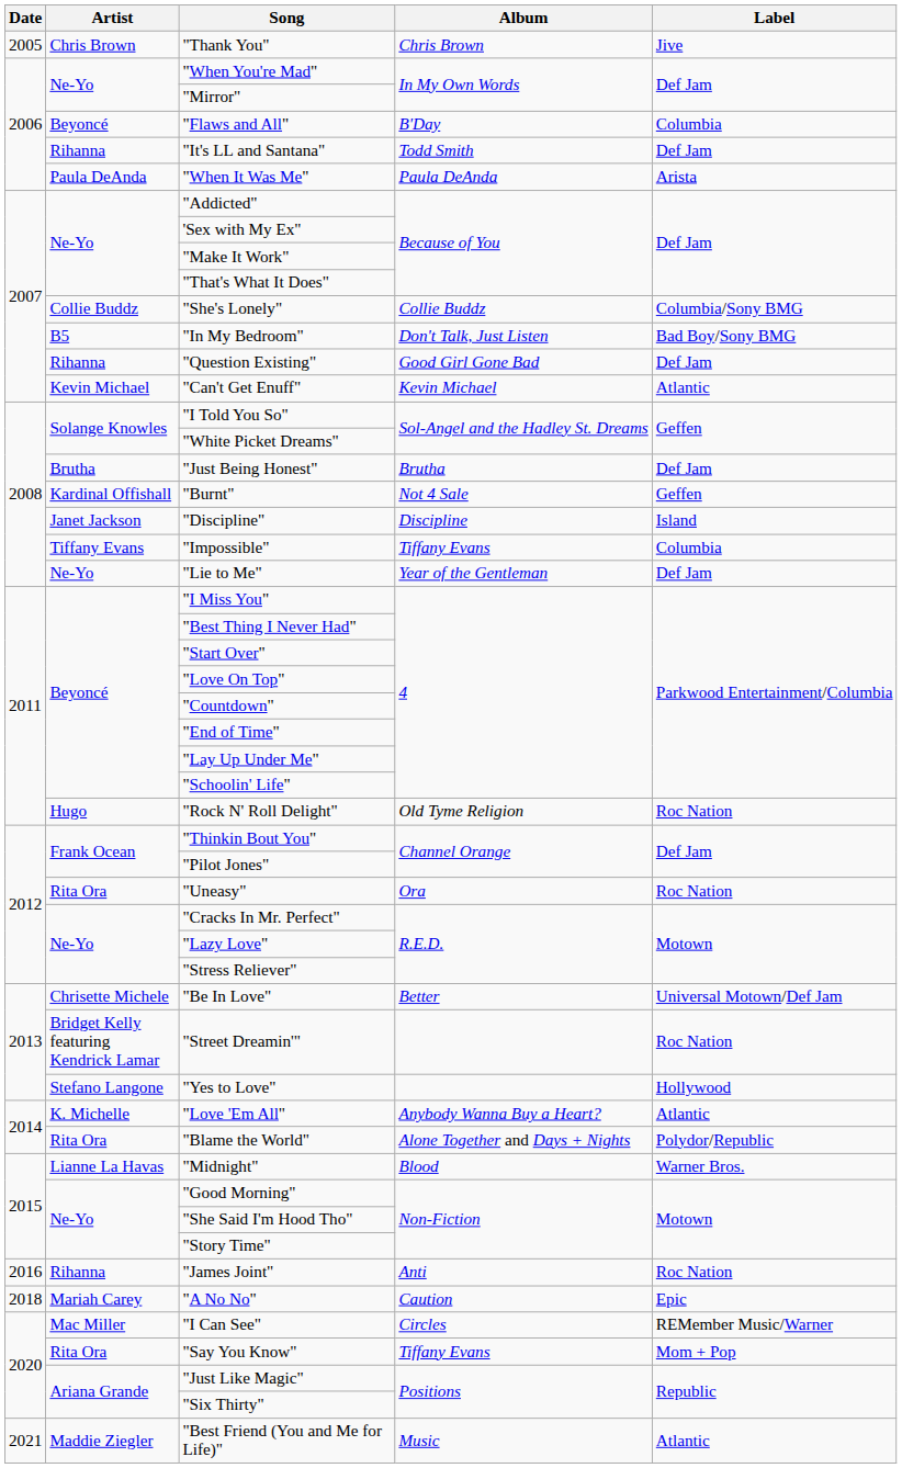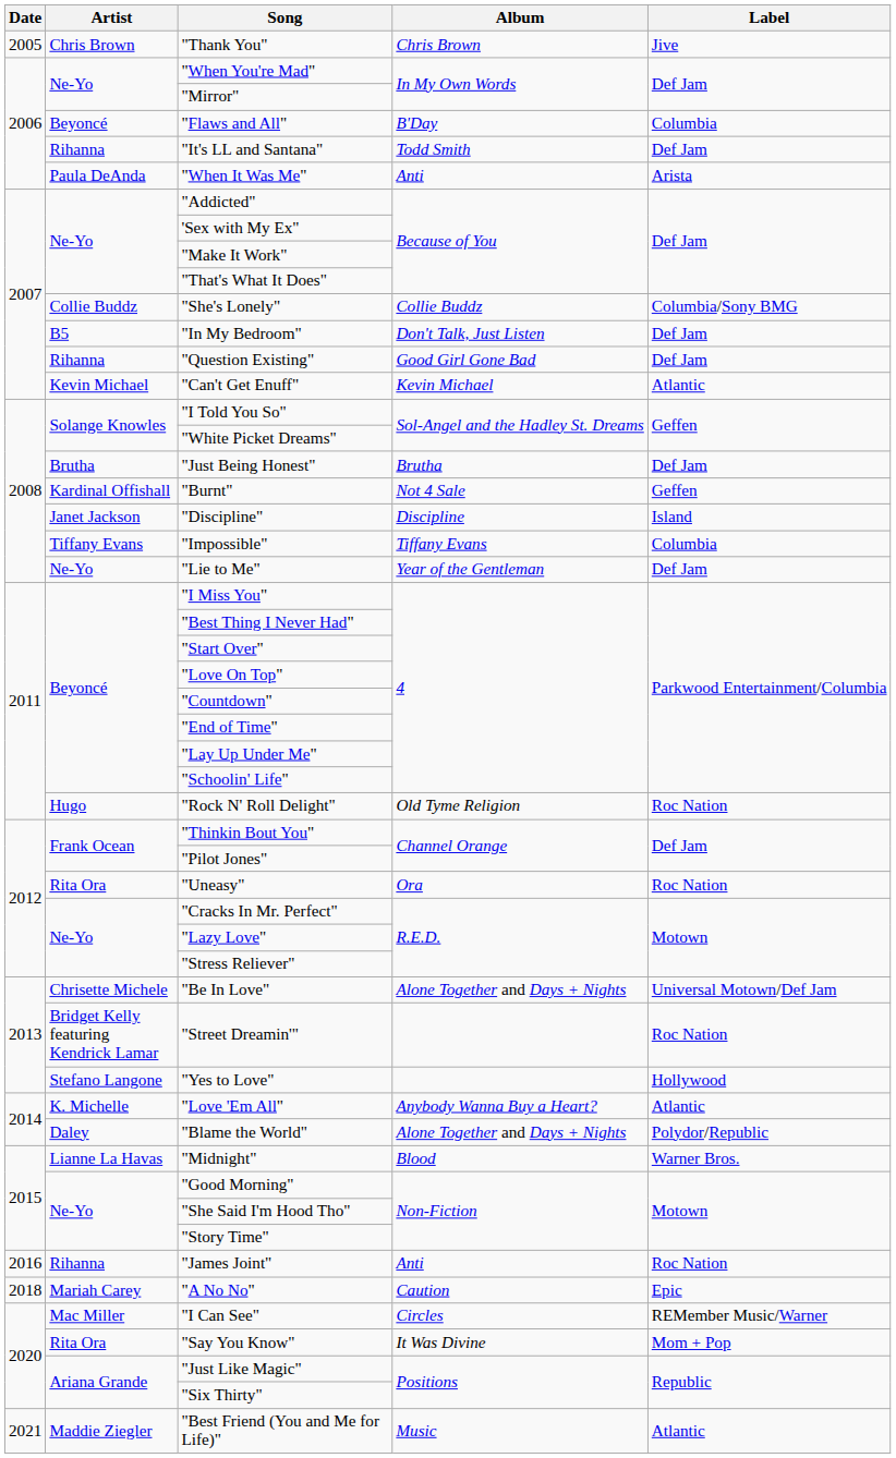"When It Was Me" | Album: Paula DeAnda -> Anti
"In My Bedroom" | Label: Bad Boy/Sony BMG -> Def Jam
"Be In Love" | Album: Better -> Alone Together and Days + Nights
"Blame the World" | Artist: Rita Ora -> Daley
"Say You Know" | Album: Tiffany Evans -> It Was Divine
